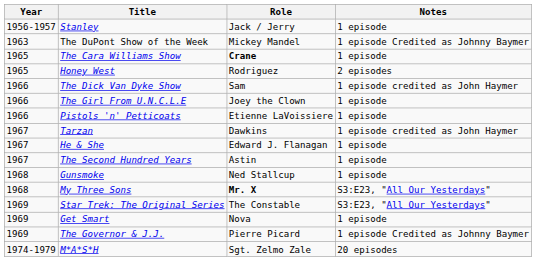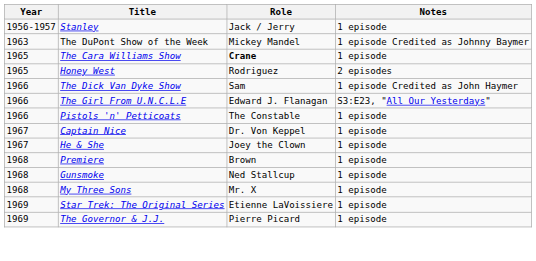The Dick Van Dyke Show | Notes: 1 episode credited as John Haymer -> 1 episode Credited as John Haymer
The Girl From U.N.C.L.E | Role: Joey the Clown -> Edward J. Flanagan
The Girl From U.N.C.L.E | Notes: 1 episode -> S3:E23, "All Our Yesterdays"
Pistols 'n' Petticoats | Role: Etienne LaVoissiere -> The Constable
+ row: 1967 | Captain Nice | Dr. Von Keppel | 1 episode
- row: 1967 | Tarzan | Dawkins | 1 episode credited as John Haymer
He & She | Role: Edward J. Flanagan -> Joey the Clown
- row: 1967 | The Second Hundred Years | Astin | 1 episode
+ row: 1968 | Premiere | Brown | 1 episode
My Three Sons | Role: bold -> normal
My Three Sons | Notes: S3:E23, "All Our Yesterdays" -> 1 episode
Star Trek: The Original Series | Role: The Constable -> Etienne LaVoissiere
Star Trek: The Original Series | Notes: S3:E23, "All Our Yesterdays" -> 1 episode
- row: 1969 | Get Smart | Nova | 1 episode
The Governor & J.J. | Notes: 1 episode Credited as Johnny Baymer -> 1 episode
- row: 1974-1979 | M*A*S*H | Sgt. Zelmo Zale | 20 episodes
